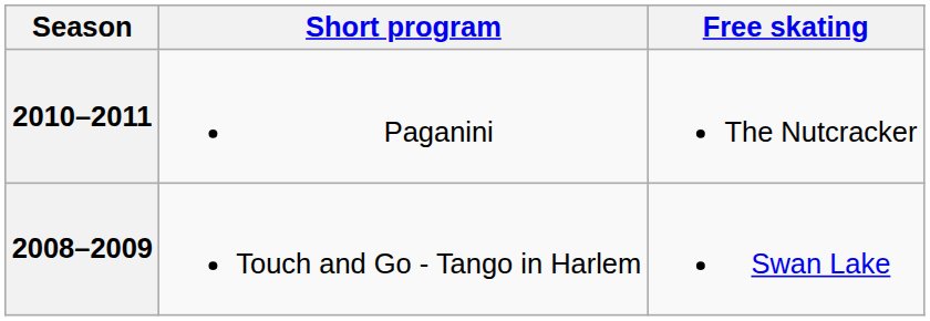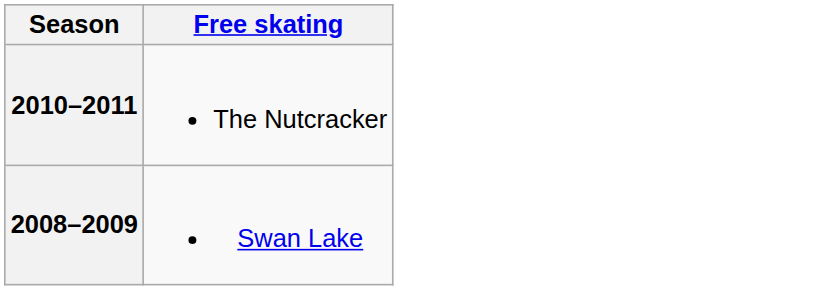- column: Short program | Paganini | Touch and Go - Tango in Harlem
